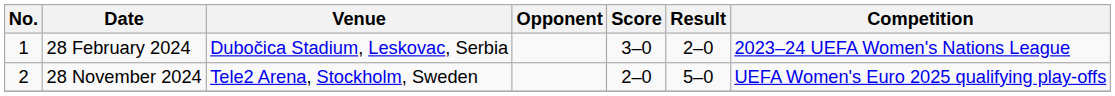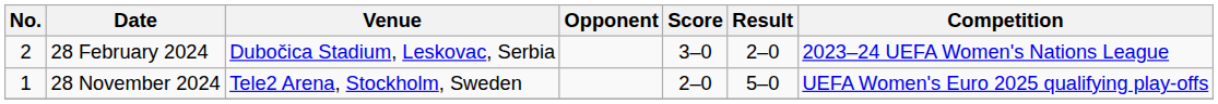28 February 2024 | No.: 1 -> 2
28 November 2024 | No.: 2 -> 1
